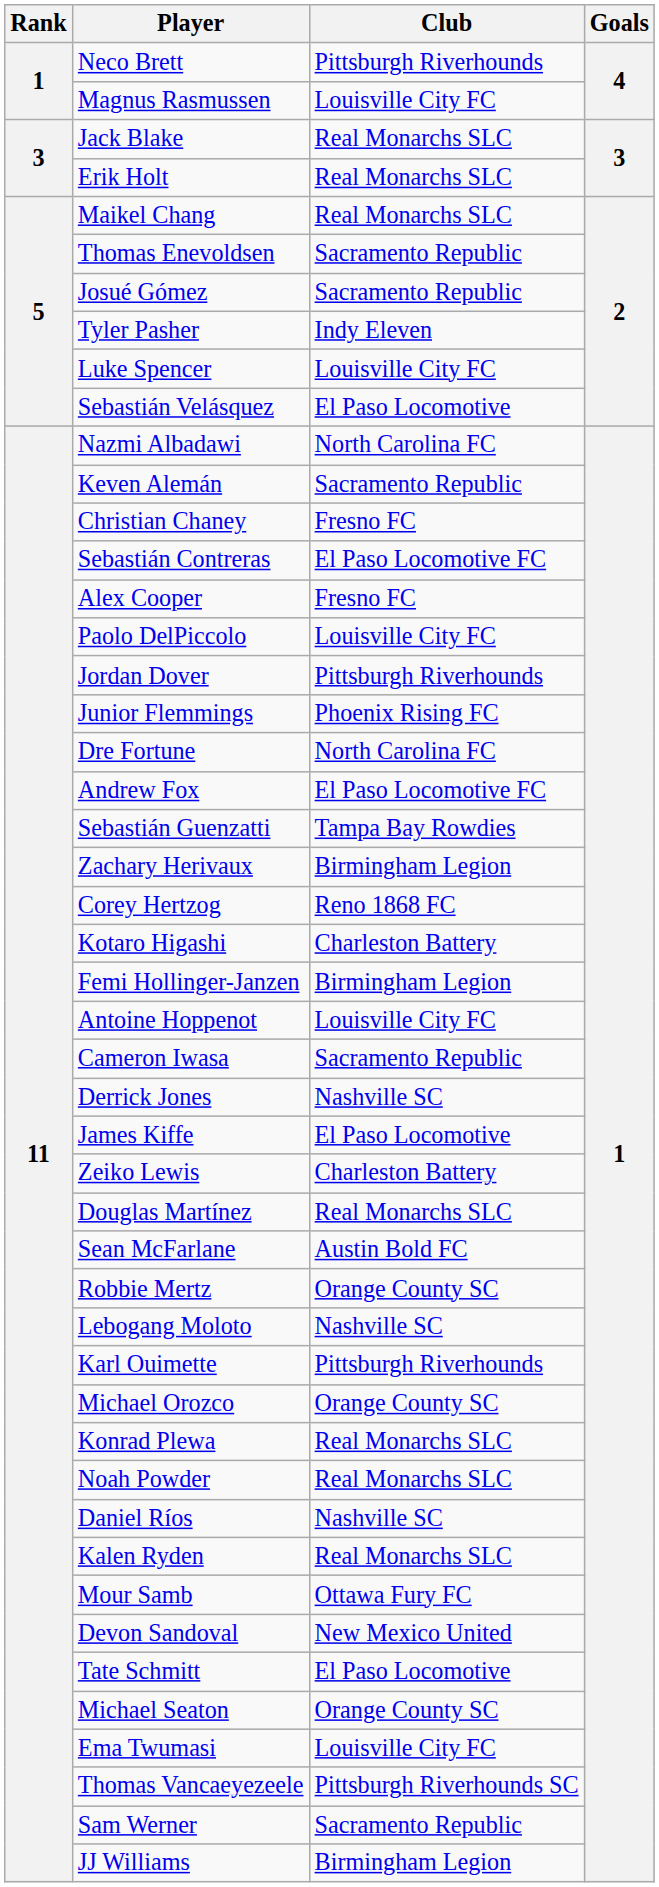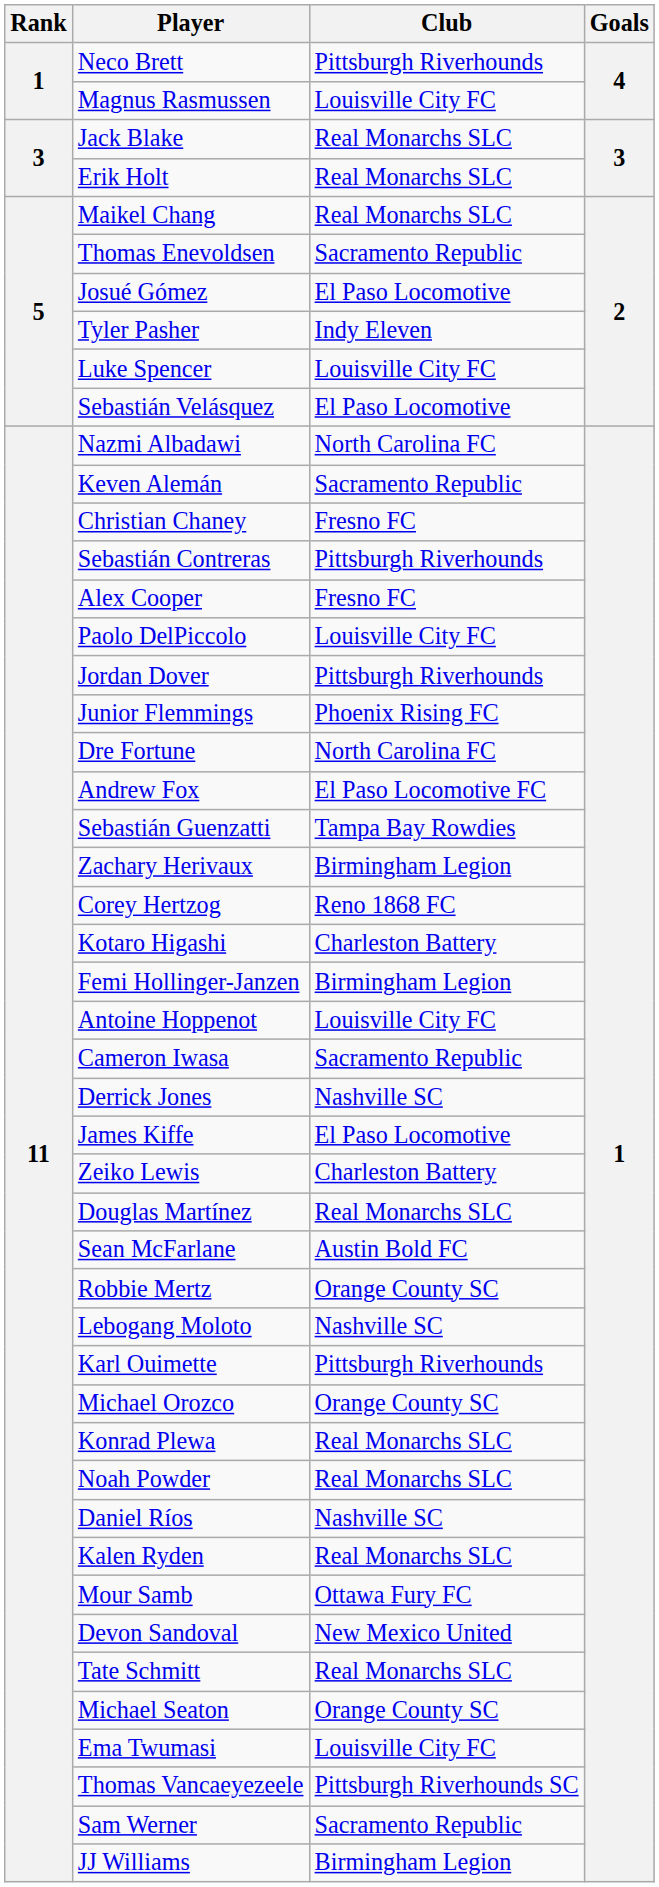Josué Gómez | Club: Sacramento Republic -> El Paso Locomotive
Sebastián Contreras | Club: El Paso Locomotive FC -> Pittsburgh Riverhounds
Tate Schmitt | Club: El Paso Locomotive -> Real Monarchs SLC
